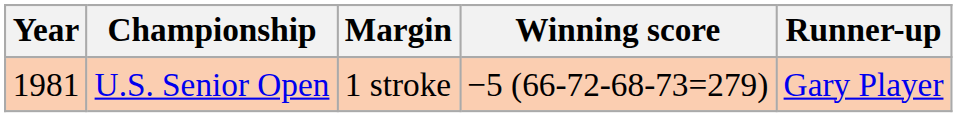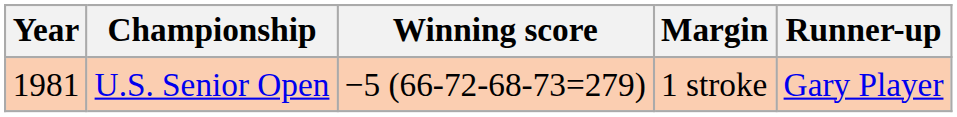columns swapped: Winning score <-> Margin
